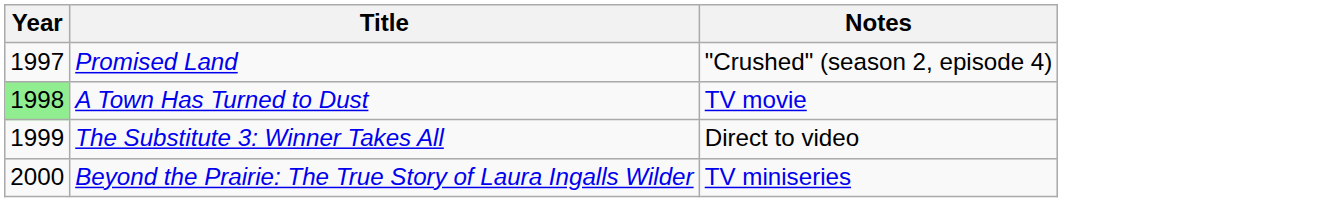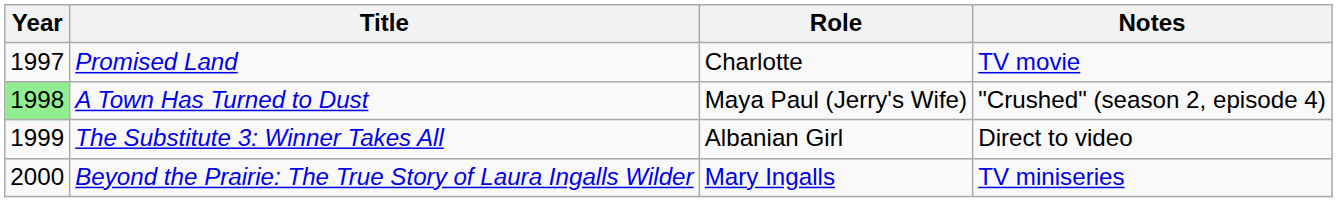+ column: Role | Charlotte | Maya Paul (Jerry's Wife) | Albanian Girl | Mary Ingalls
Promised Land | Notes: "Crushed" (season 2, episode 4) -> TV movie
A Town Has Turned to Dust | Notes: TV movie -> "Crushed" (season 2, episode 4)
